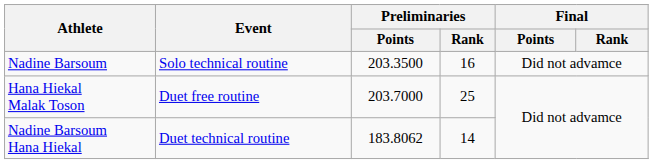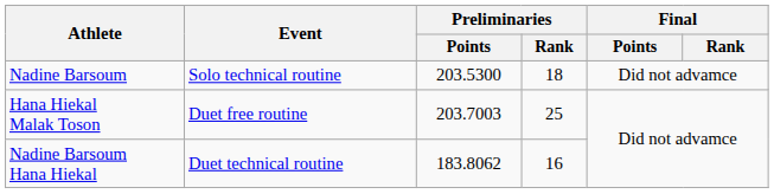Nadine Barsoum | Preliminaries / Points: 203.3500 -> 203.5300
Nadine Barsoum | Preliminaries / Rank: 16 -> 18
Hana Hiekal Malak Toson | Preliminaries / Points: 203.7000 -> 203.7003
Nadine Barsoum Hana Hiekal | Preliminaries / Rank: 14 -> 16
